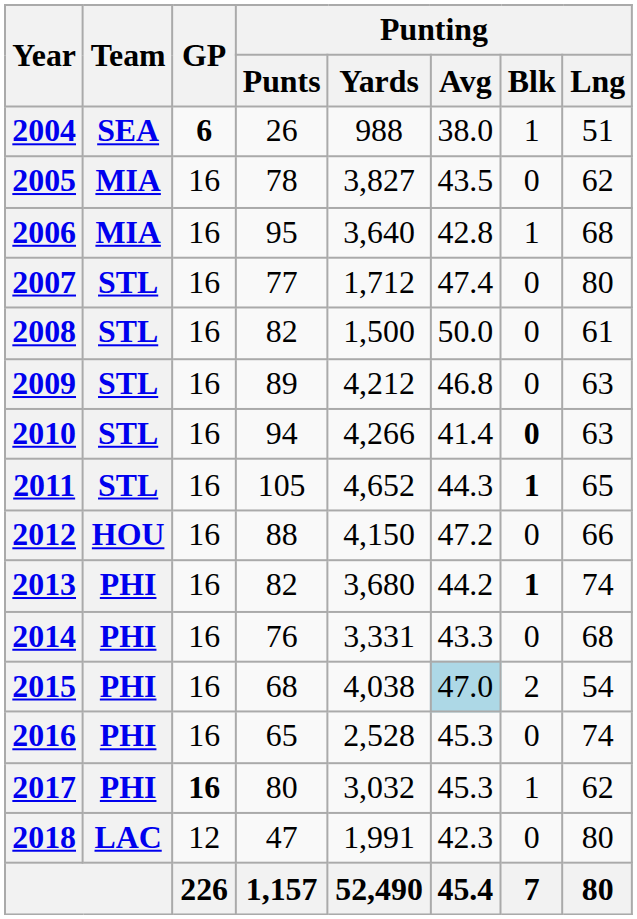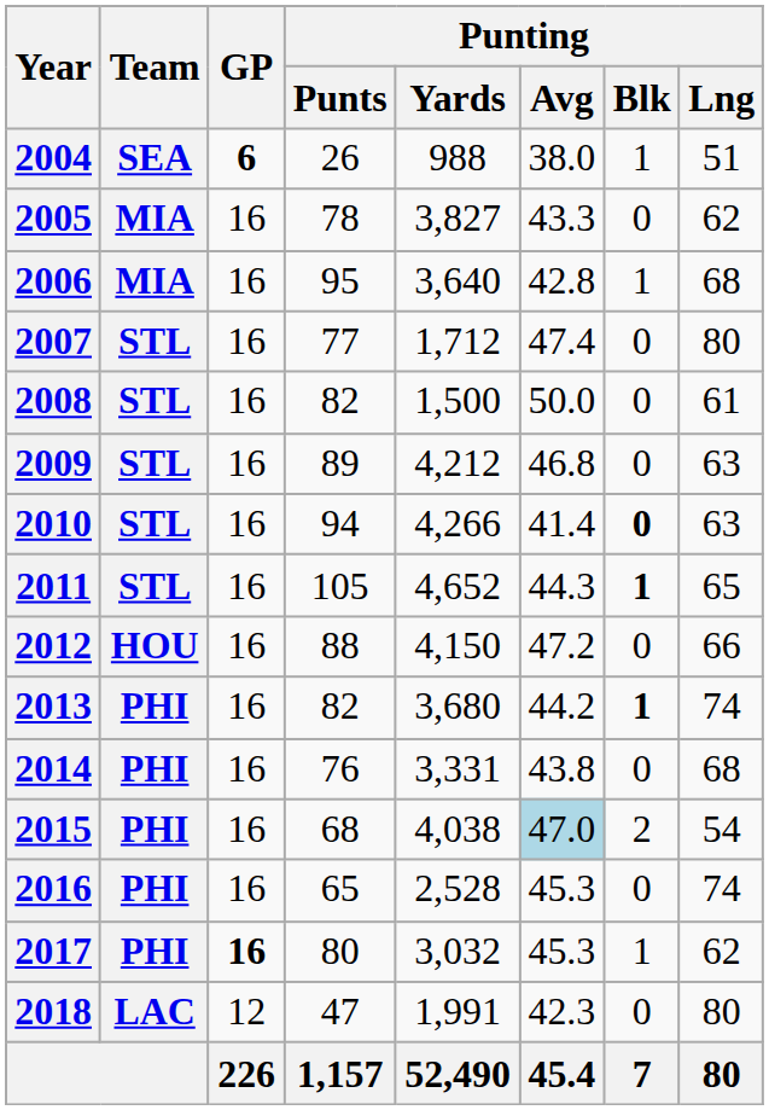2005 | Punting / Avg: 43.5 -> 43.3
2014 | Punting / Avg: 43.3 -> 43.8
